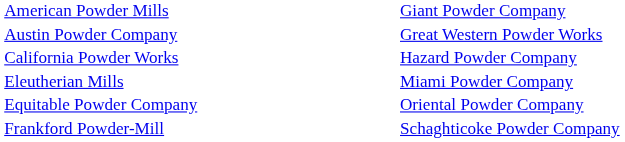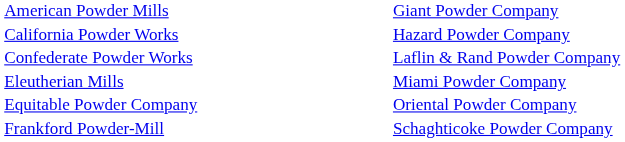- row: Austin Powder Company | Great Western Powder Works
+ row: Confederate Powder Works | Laflin & Rand Powder Company
